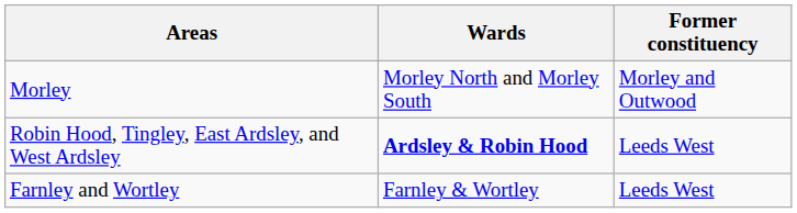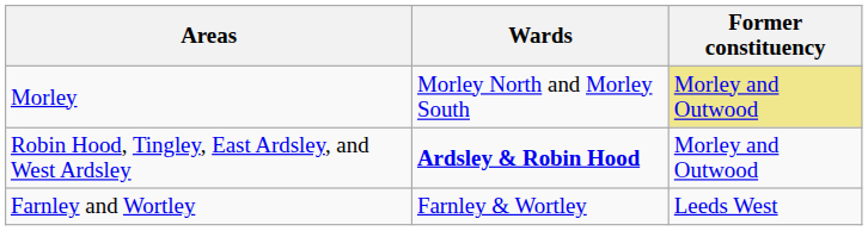Morley | Former constituency: no background -> khaki background
Robin Hood, Tingley, East Ardsley, and West Ardsley | Former constituency: Leeds West -> Morley and Outwood
